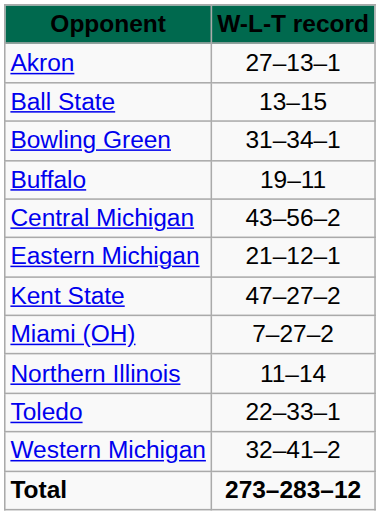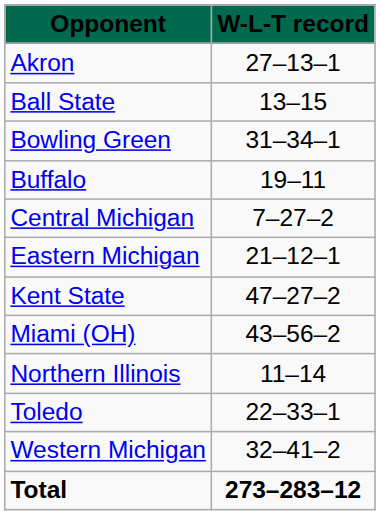Central Michigan | column 2: 43–56–2 -> 7–27–2
Miami (OH) | column 2: 7–27–2 -> 43–56–2
